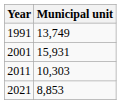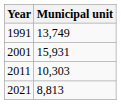2021 | Municipal unit: 8,853 -> 8,813
